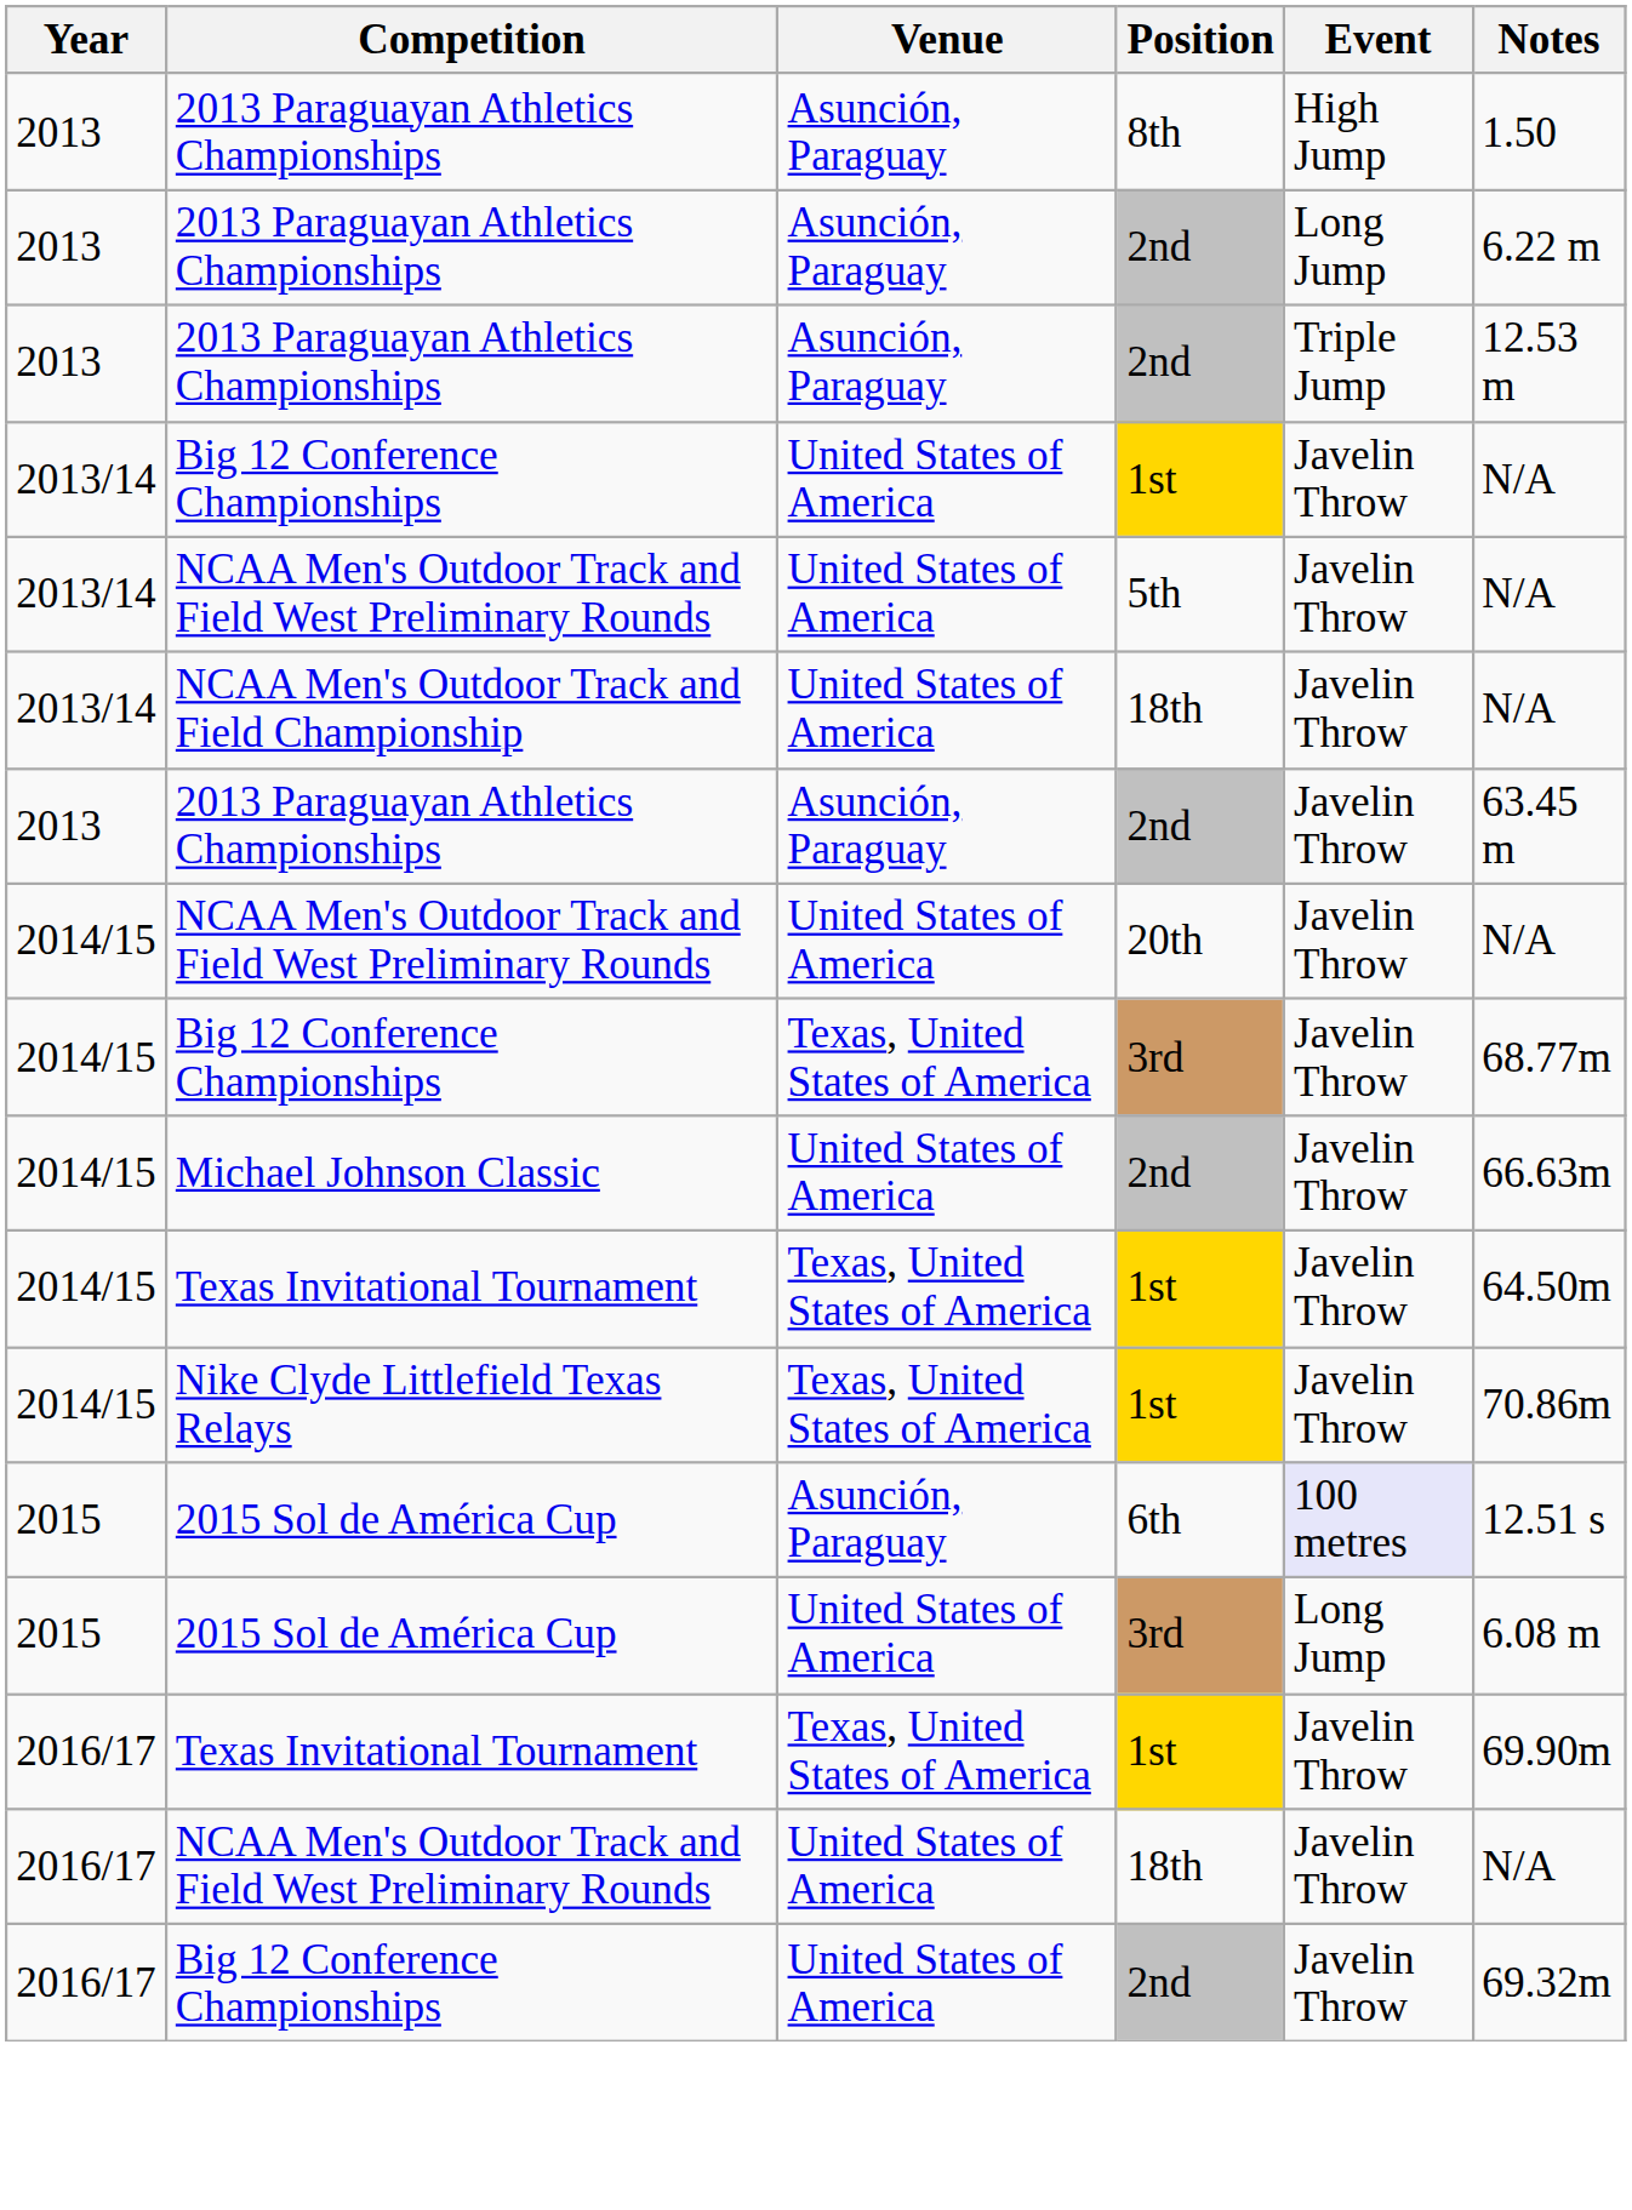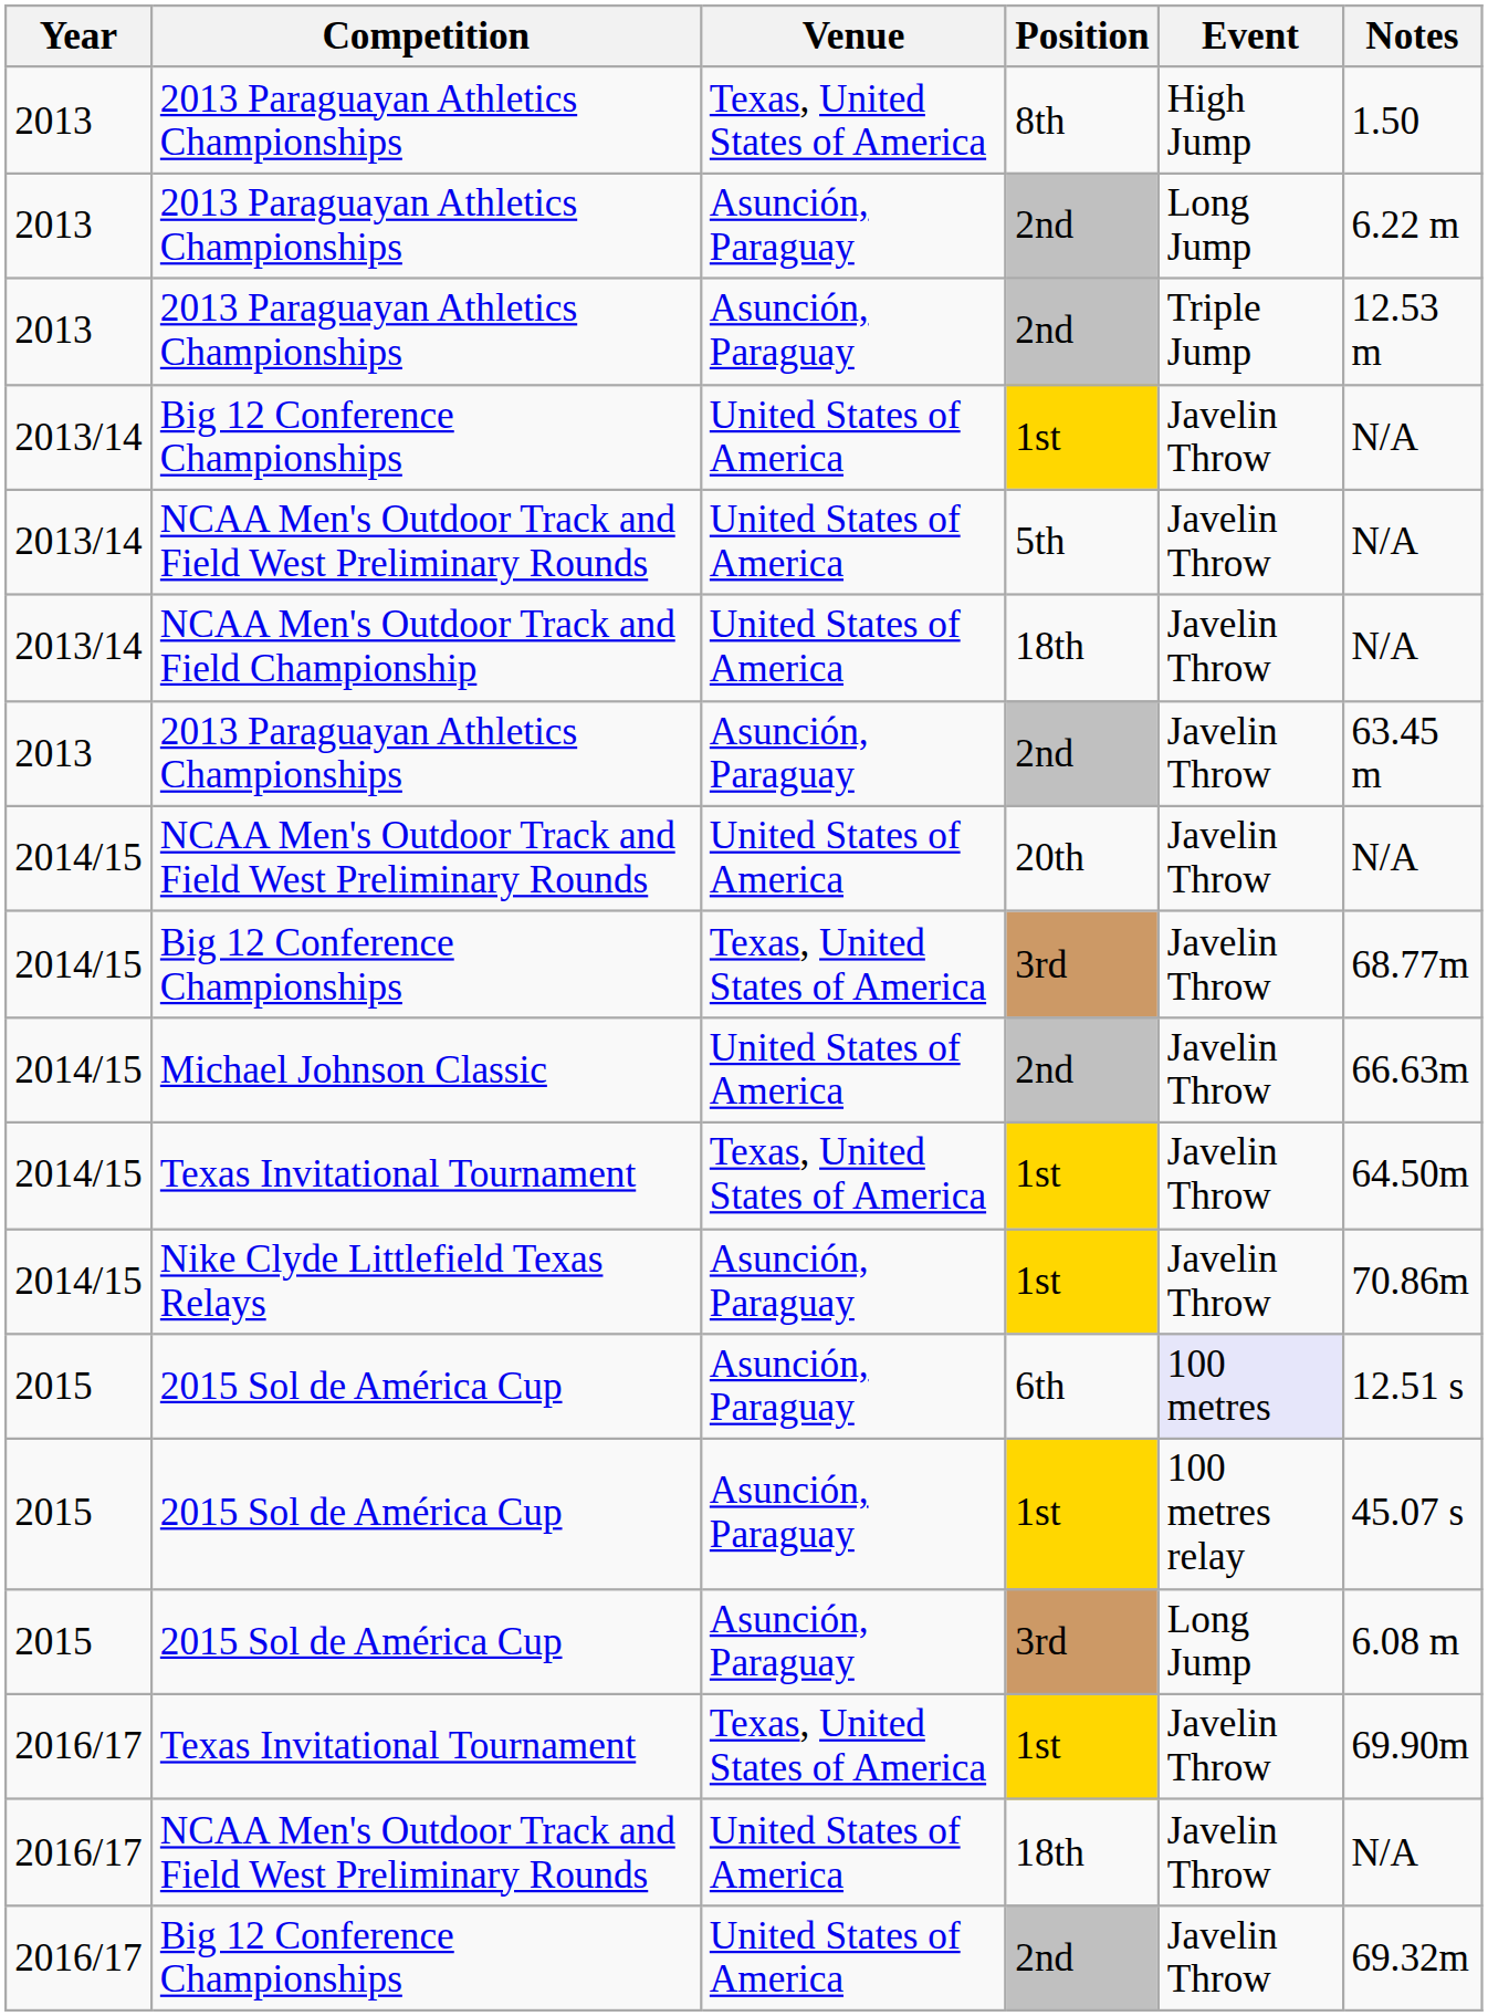2013 Paraguayan Athletics Championships / 8th | Venue: Asunción, Paraguay -> Texas, United States of America
Nike Clyde Littlefield Texas Relays | Venue: Texas, United States of America -> Asunción, Paraguay
+ row: 2015 | 2015 Sol de América Cup | Asunción, Paraguay | 1st | 100 metres relay | 45.07 s
2015 Sol de América Cup / 3rd | Venue: United States of America -> Asunción, Paraguay
